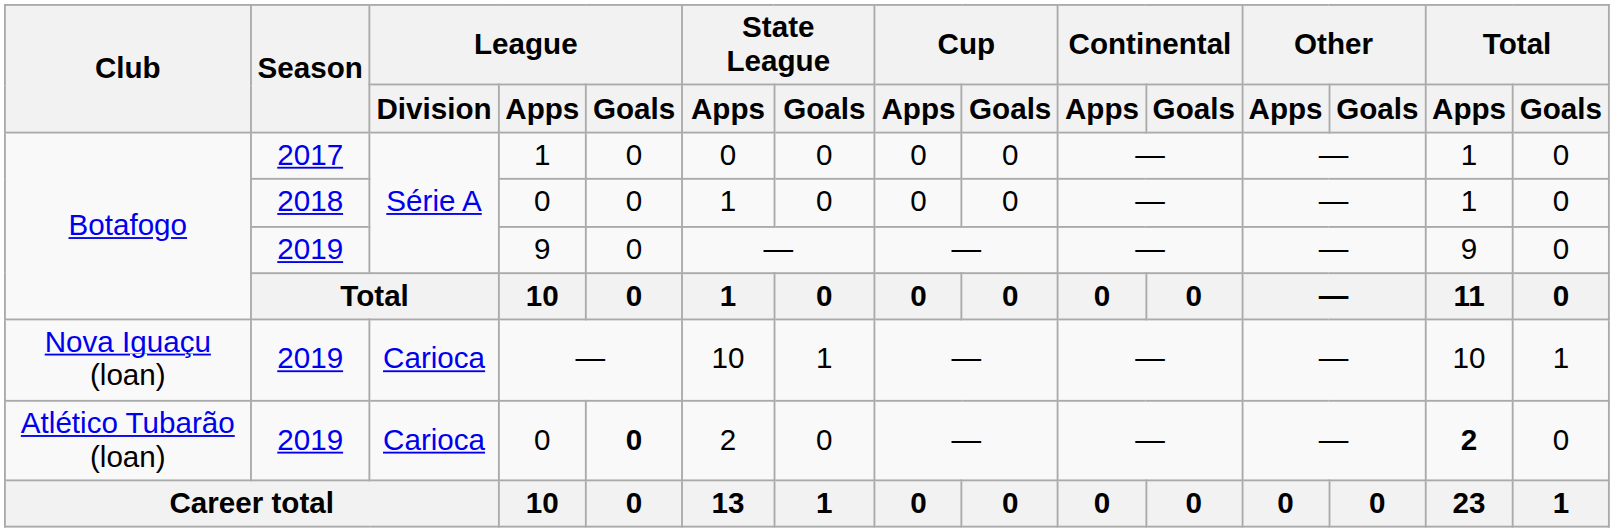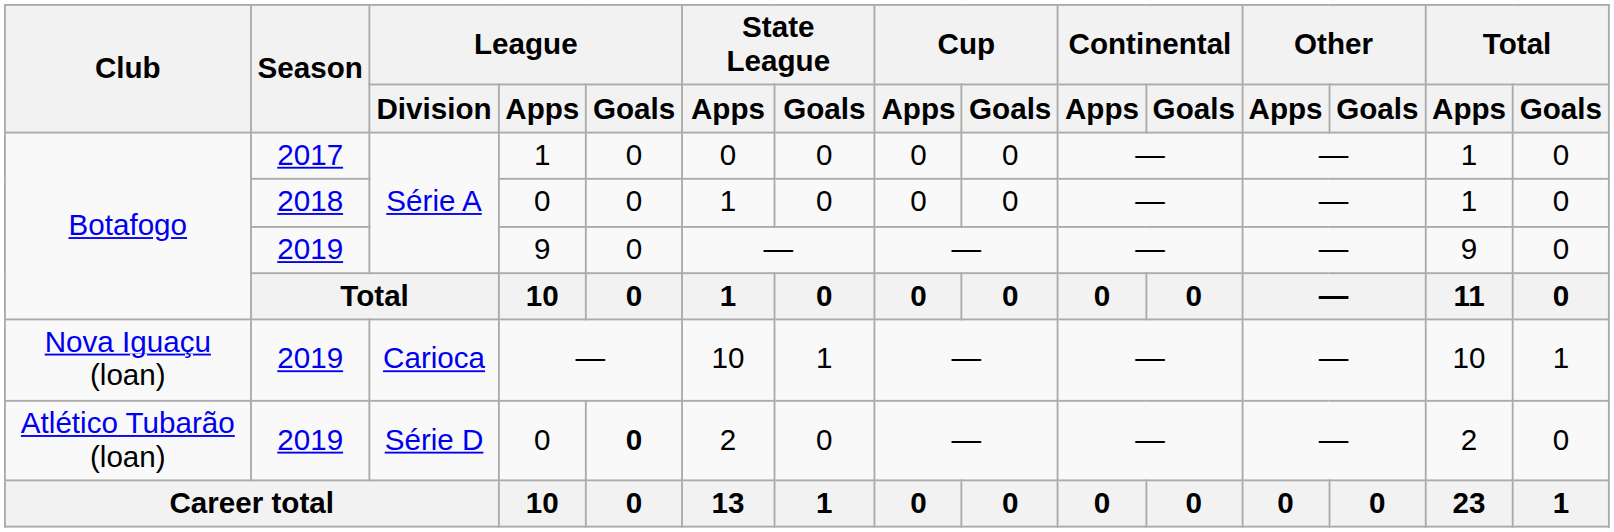Atlético Tubarão (loan) / 0 | League / Division: Carioca -> Série D
Atlético Tubarão (loan) / 0 | Total / Apps: bold -> normal
